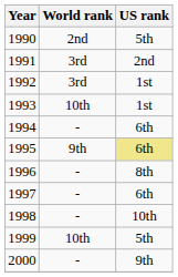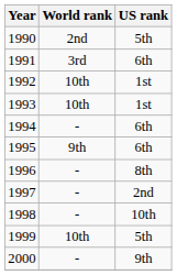1991 | US rank: 2nd -> 6th
1992 | World rank: 3rd -> 10th
1995 | US rank: khaki background -> no background
1997 | US rank: 6th -> 2nd
